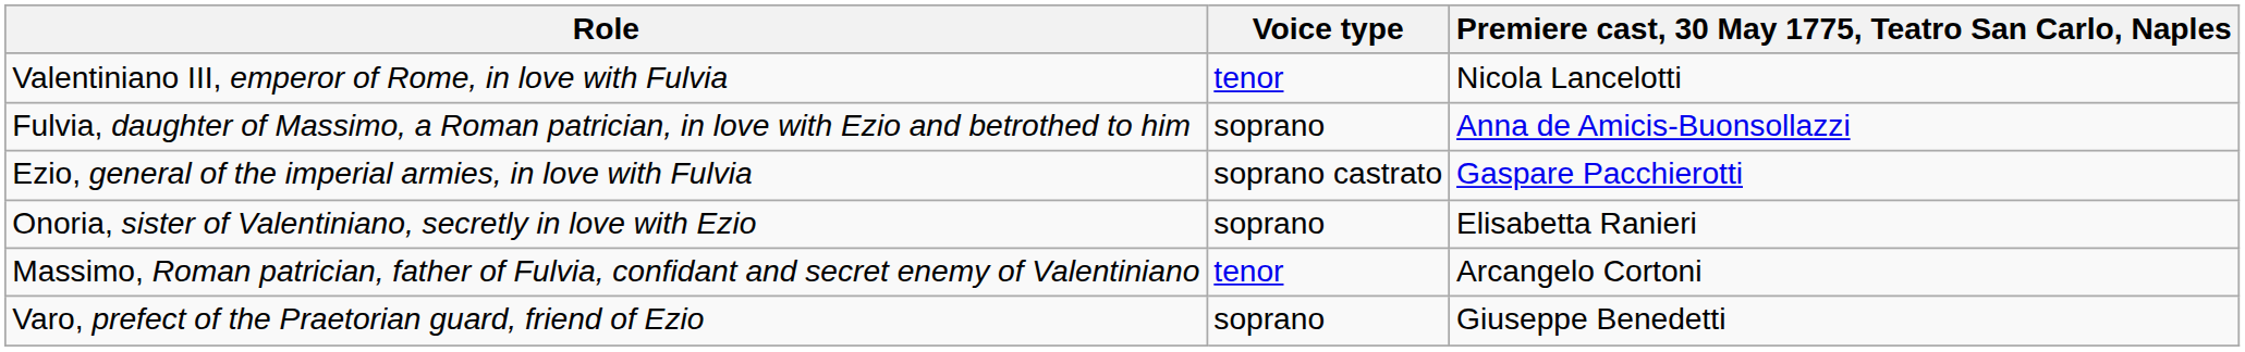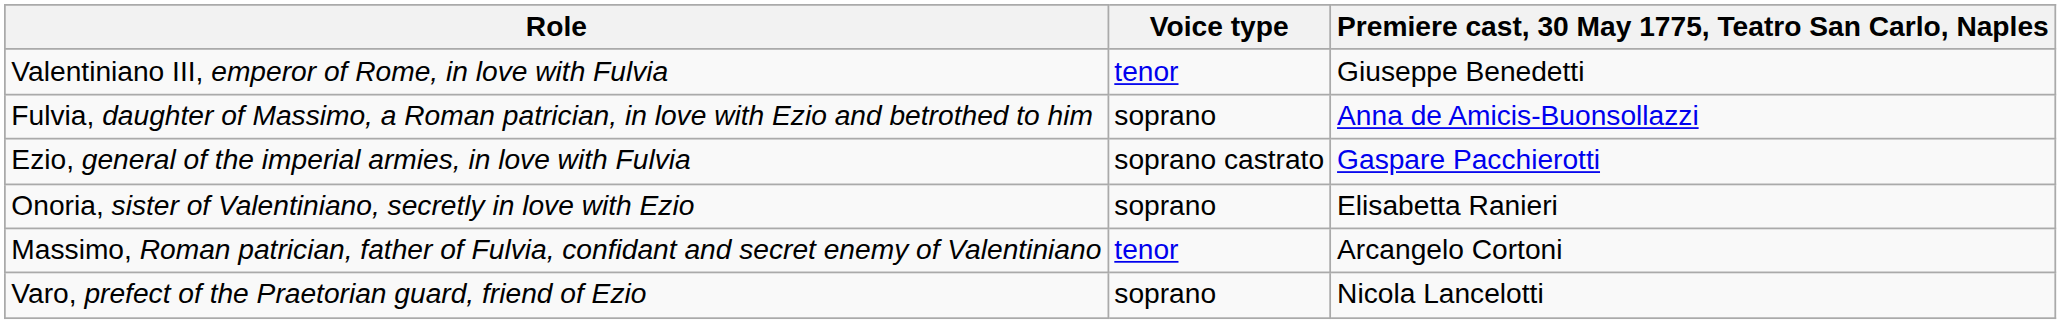Valentiniano III, emperor of Rome, in love with Fulvia | Premiere cast, 30 May 1775, Teatro San Carlo, Naples: Nicola Lancelotti -> Giuseppe Benedetti
Varo, prefect of the Praetorian guard, friend of Ezio | Premiere cast, 30 May 1775, Teatro San Carlo, Naples: Giuseppe Benedetti -> Nicola Lancelotti
